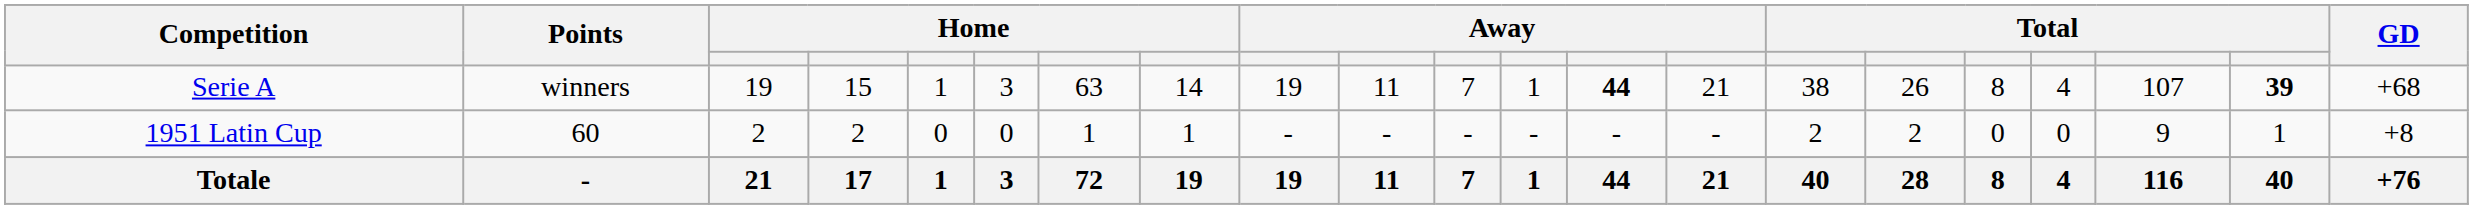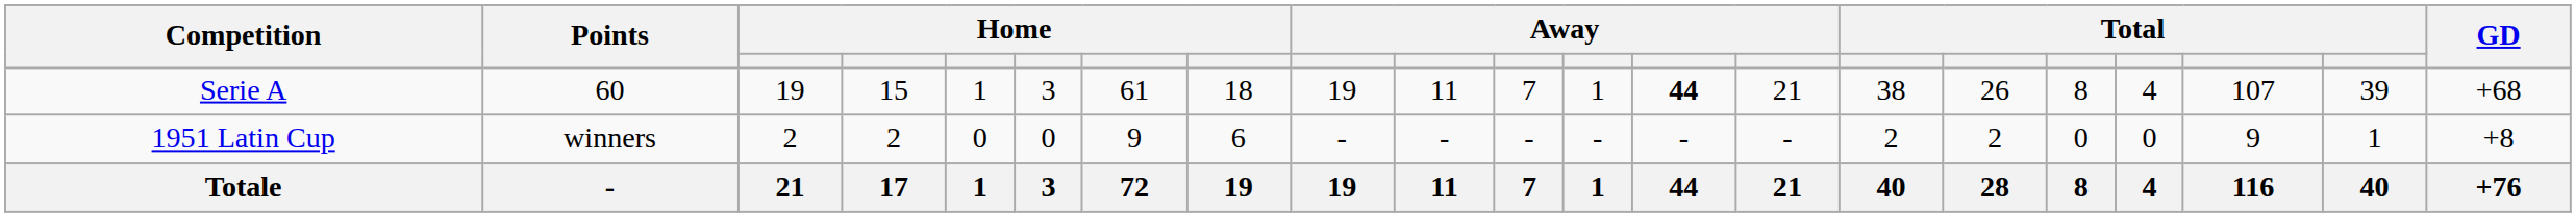Serie A | Points: winners -> 60
Serie A | column 7: 63 -> 61
Serie A | column 8: 14 -> 18
Serie A | column 20: bold -> normal
1951 Latin Cup | Points: 60 -> winners
1951 Latin Cup | column 7: 1 -> 9
1951 Latin Cup | column 8: 1 -> 6
